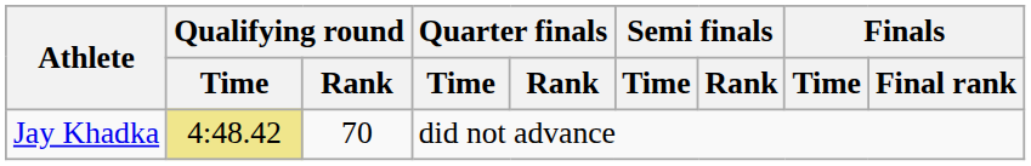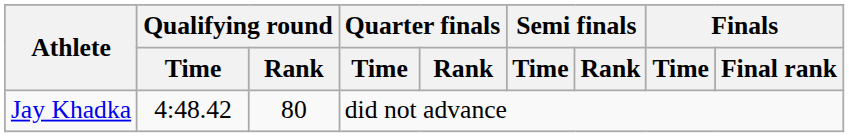Jay Khadka | Qualifying round / Time: khaki background -> no background
Jay Khadka | Qualifying round / Rank: 70 -> 80
